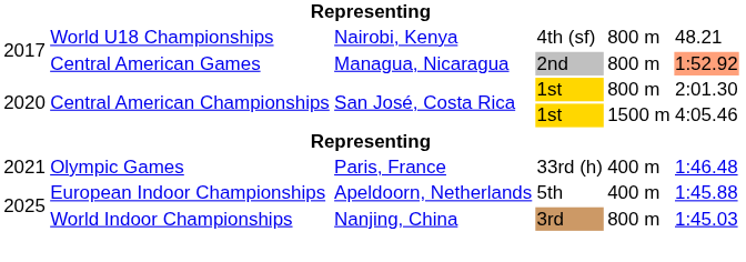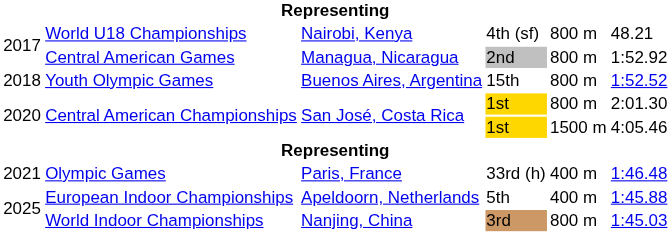Central American Games | column 6: lightsalmon background -> no background
+ row: 2018 | Youth Olympic Games | Buenos Aires, Argentina | 15th | 800 m | 1:52.52
